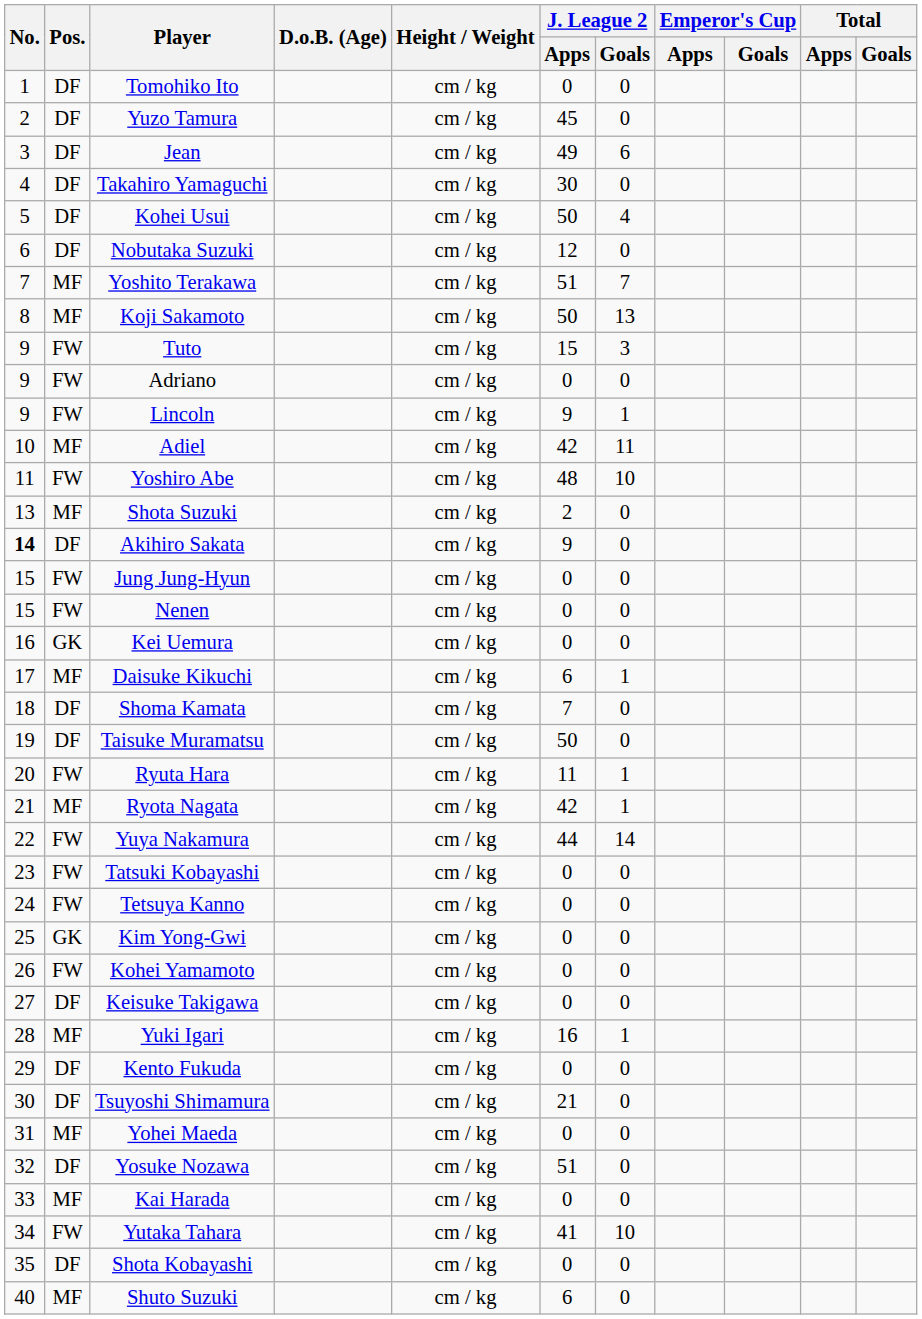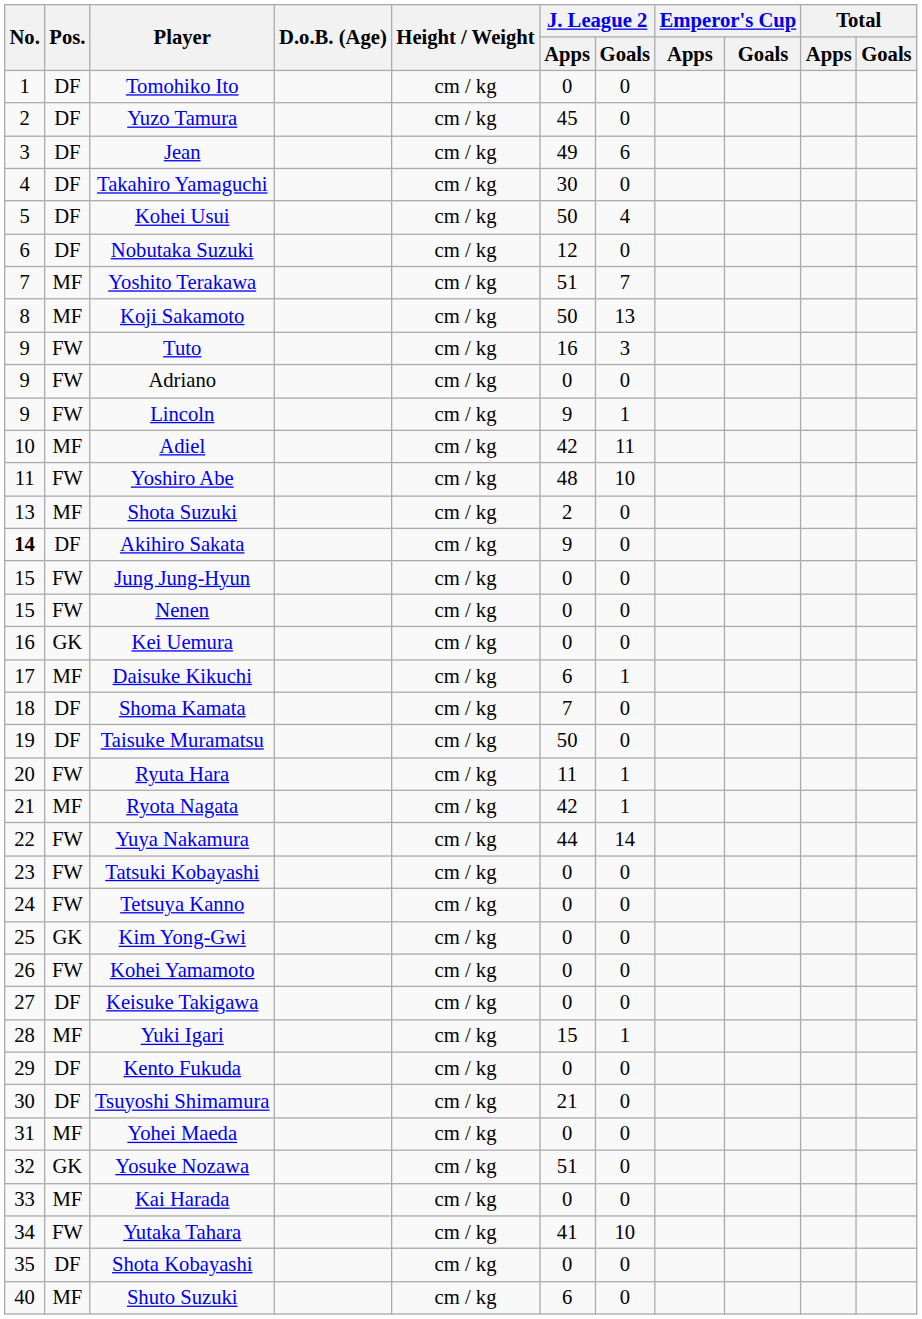Tuto | J. League 2 / Apps: 15 -> 16
Yuki Igari | J. League 2 / Apps: 16 -> 15
Yosuke Nozawa | Pos.: DF -> GK
